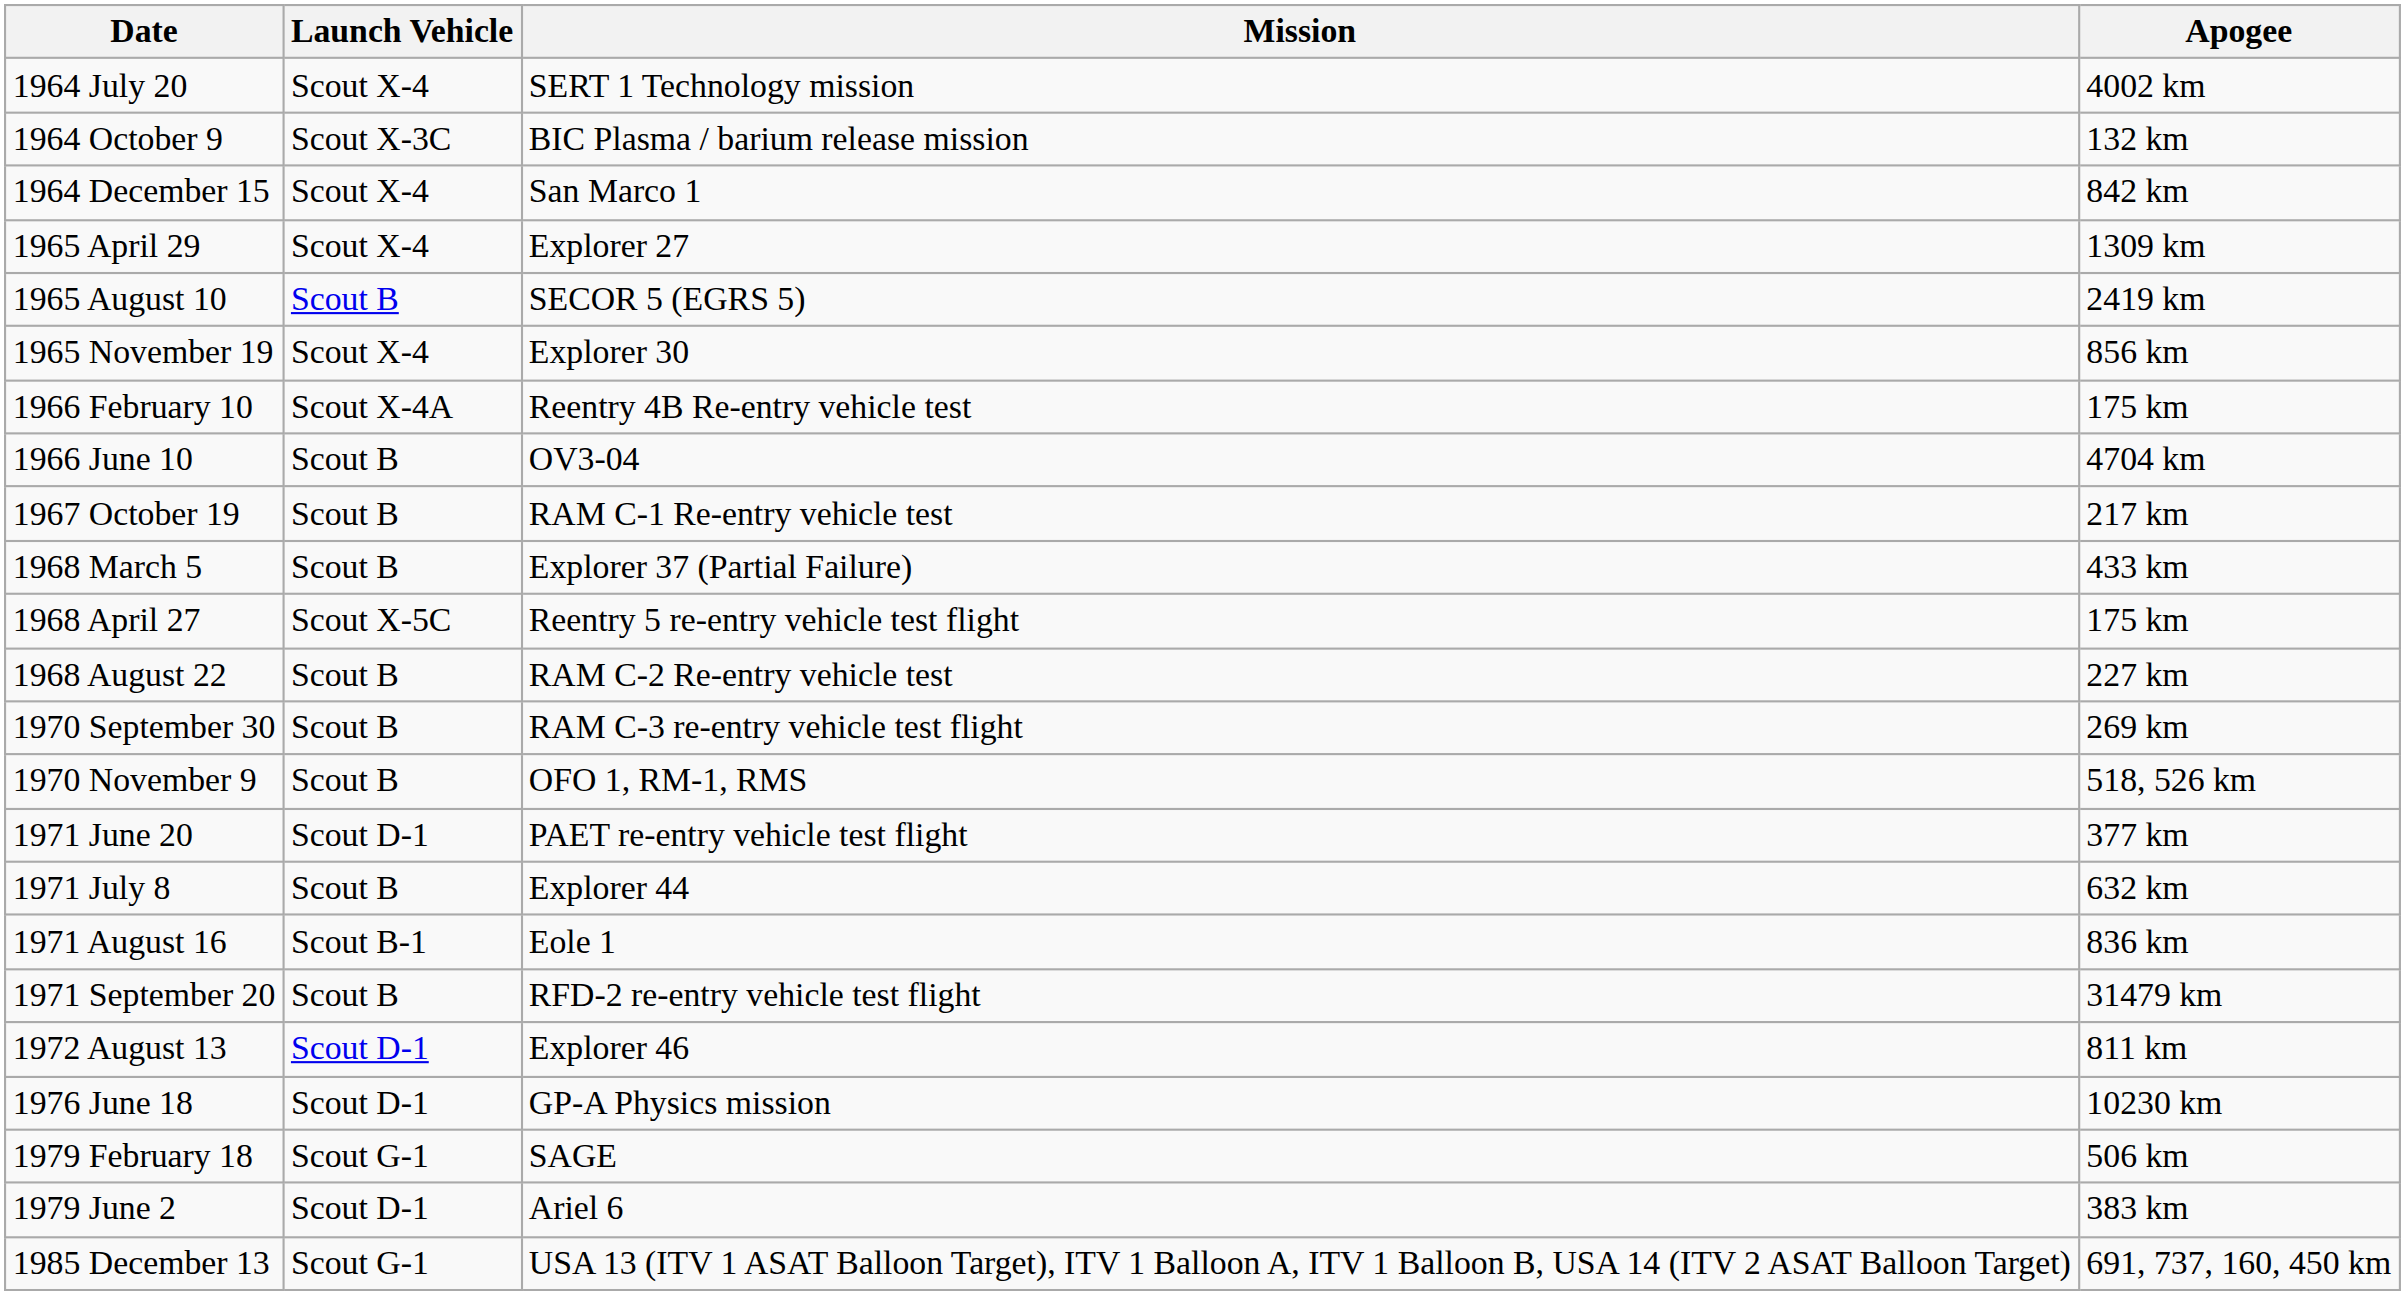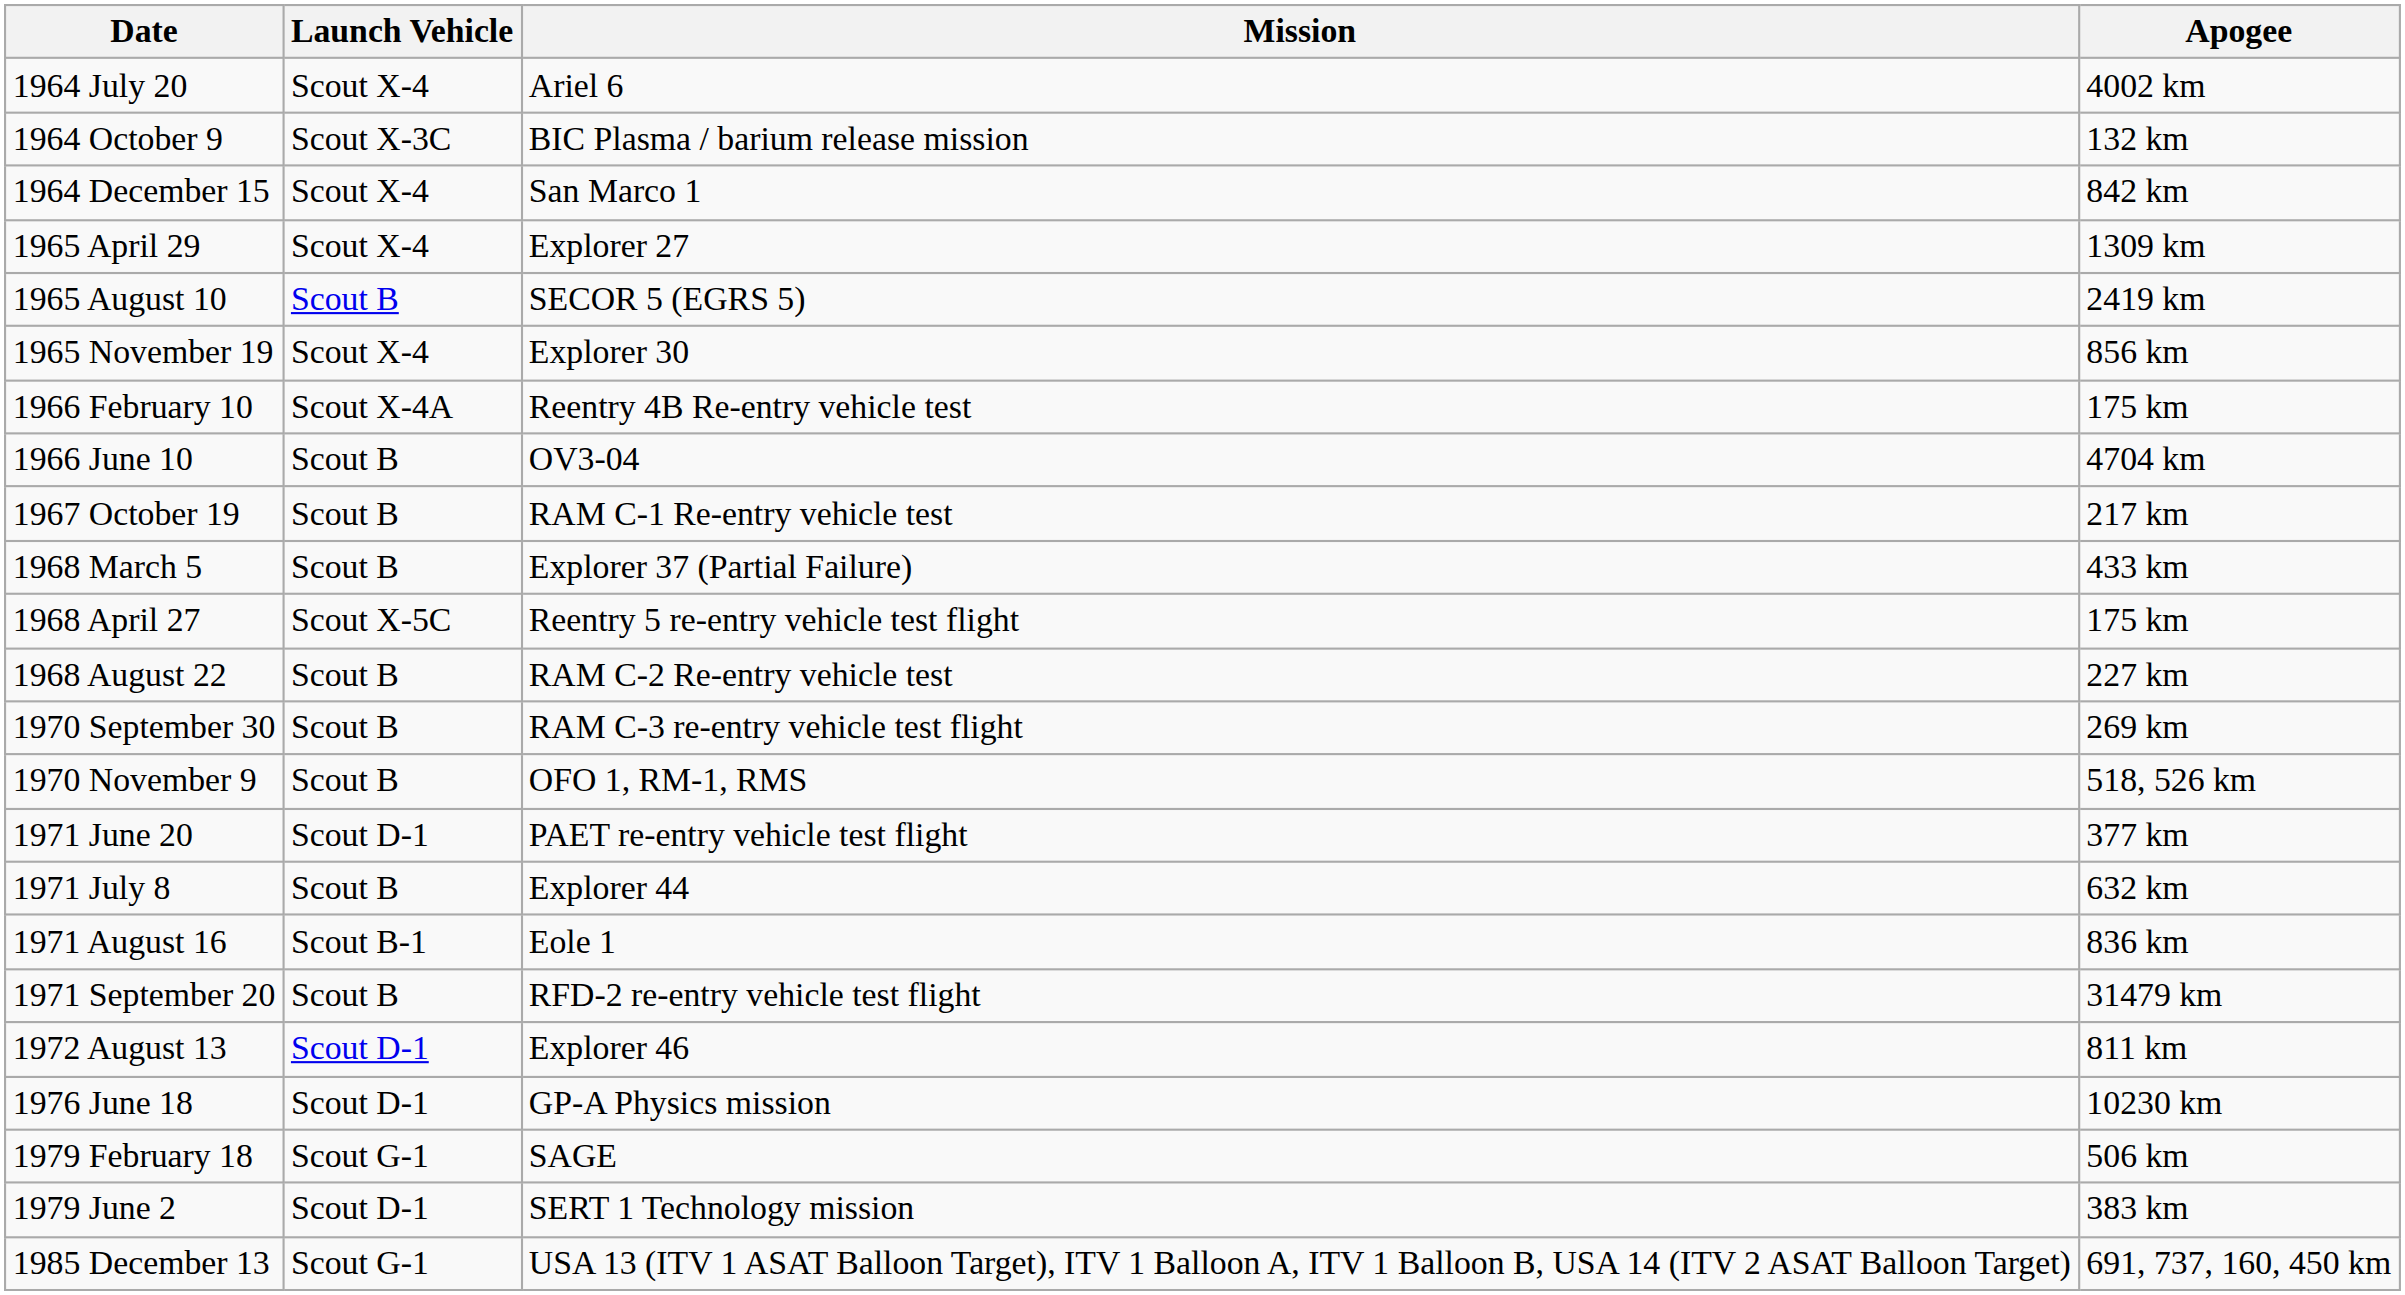1964 July 20 | Mission: SERT 1 Technology mission -> Ariel 6
1979 June 2 | Mission: Ariel 6 -> SERT 1 Technology mission
